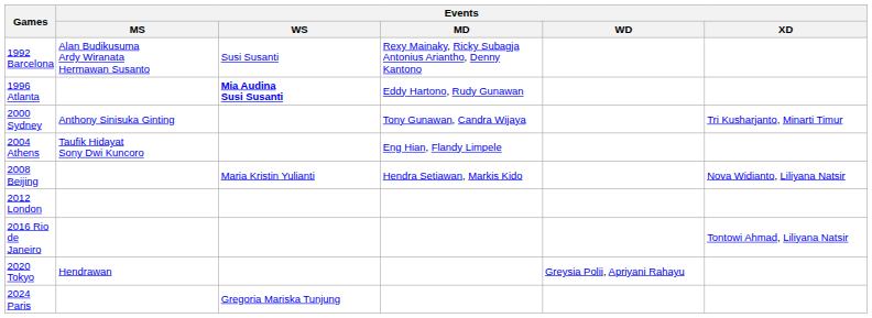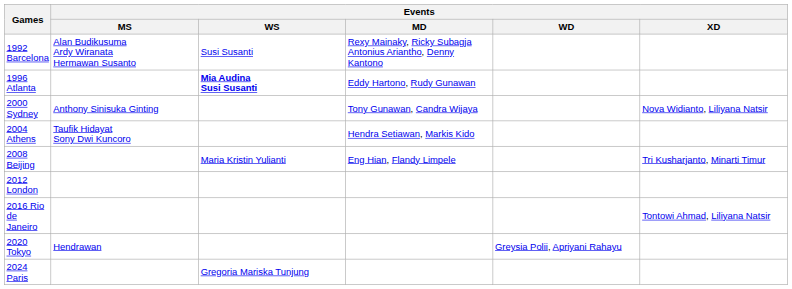2000 Sydney | Events / XD: Tri Kusharjanto, Minarti Timur -> Nova Widianto, Liliyana Natsir
2004 Athens | Events / MD: Eng Hian, Flandy Limpele -> Hendra Setiawan, Markis Kido
2008 Beijing | Events / MD: Hendra Setiawan, Markis Kido -> Eng Hian, Flandy Limpele
2008 Beijing | Events / XD: Nova Widianto, Liliyana Natsir -> Tri Kusharjanto, Minarti Timur
